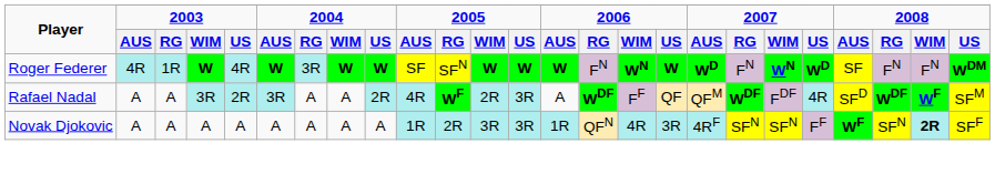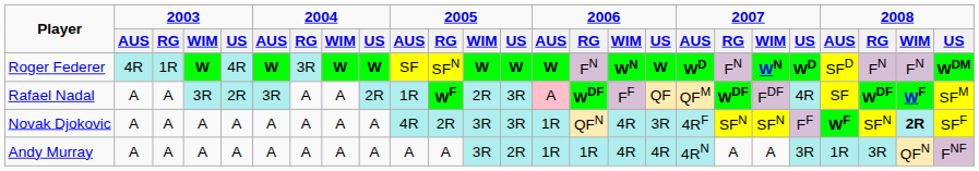Roger Federer | column 22: SF -> SFD
Rafael Nadal | column 10: 4R -> 1R
Rafael Nadal | column 14: no background -> pink background
Rafael Nadal | column 22: SFD -> SF
Novak Djokovic | column 10: 1R -> 4R
+ row: Andy Murray | A | A | A | A | A | A | A | A | A | A | 3R | 2R | 1R | 1R | 4R | 4R | 4RN | A | A | 3R | 1R | 3R | QFN | FNF
